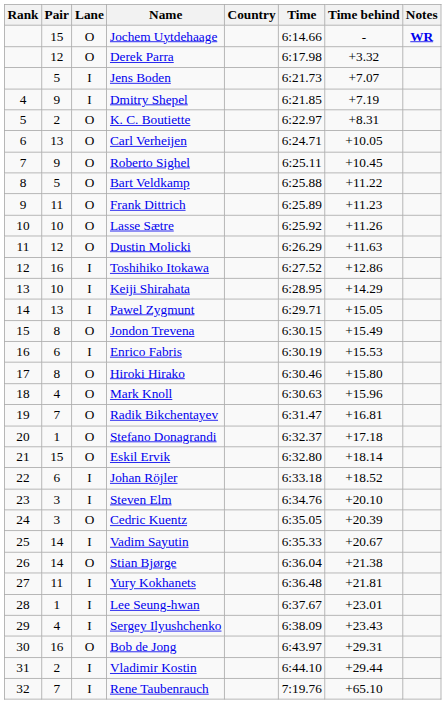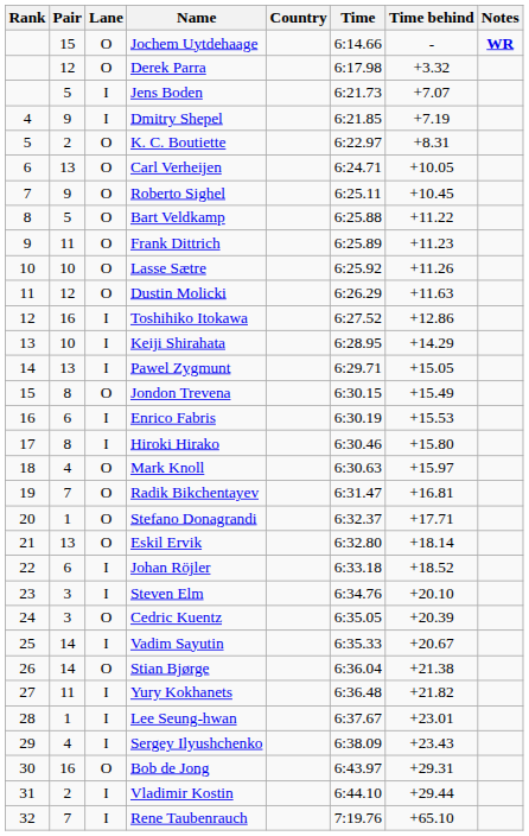Hiroki Hirako | Lane: O -> I
Mark Knoll | Time behind: +15.96 -> +15.97
Stefano Donagrandi | Time behind: +17.18 -> +17.71
Eskil Ervik | Pair: 15 -> 13
Yury Kokhanets | Time behind: +21.81 -> +21.82
